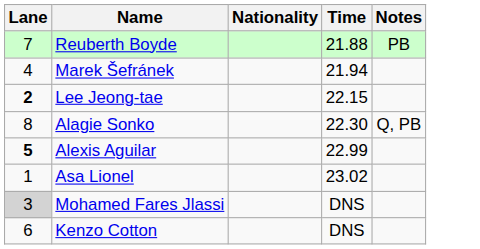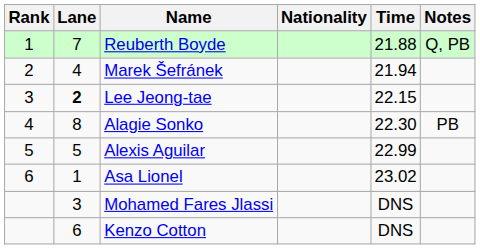+ column: Rank | 1 | 2 | 3 | 4 | 5 | 6
Reuberth Boyde | Notes: PB -> Q, PB
Alagie Sonko | Notes: Q, PB -> PB
Alexis Aguilar | Lane: bold -> normal
Mohamed Fares Jlassi | Lane: lightgrey background -> no background
